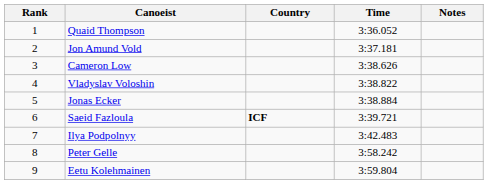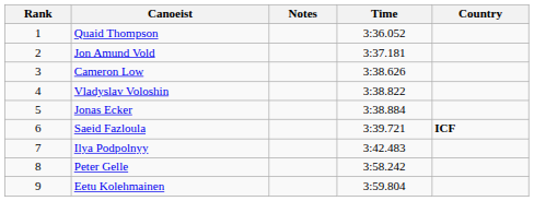columns swapped: Country <-> Notes
